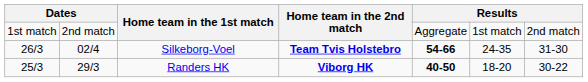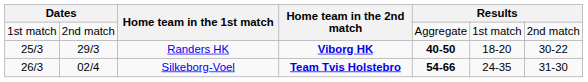rows swapped: Silkeborg-Voel <-> Randers HK
